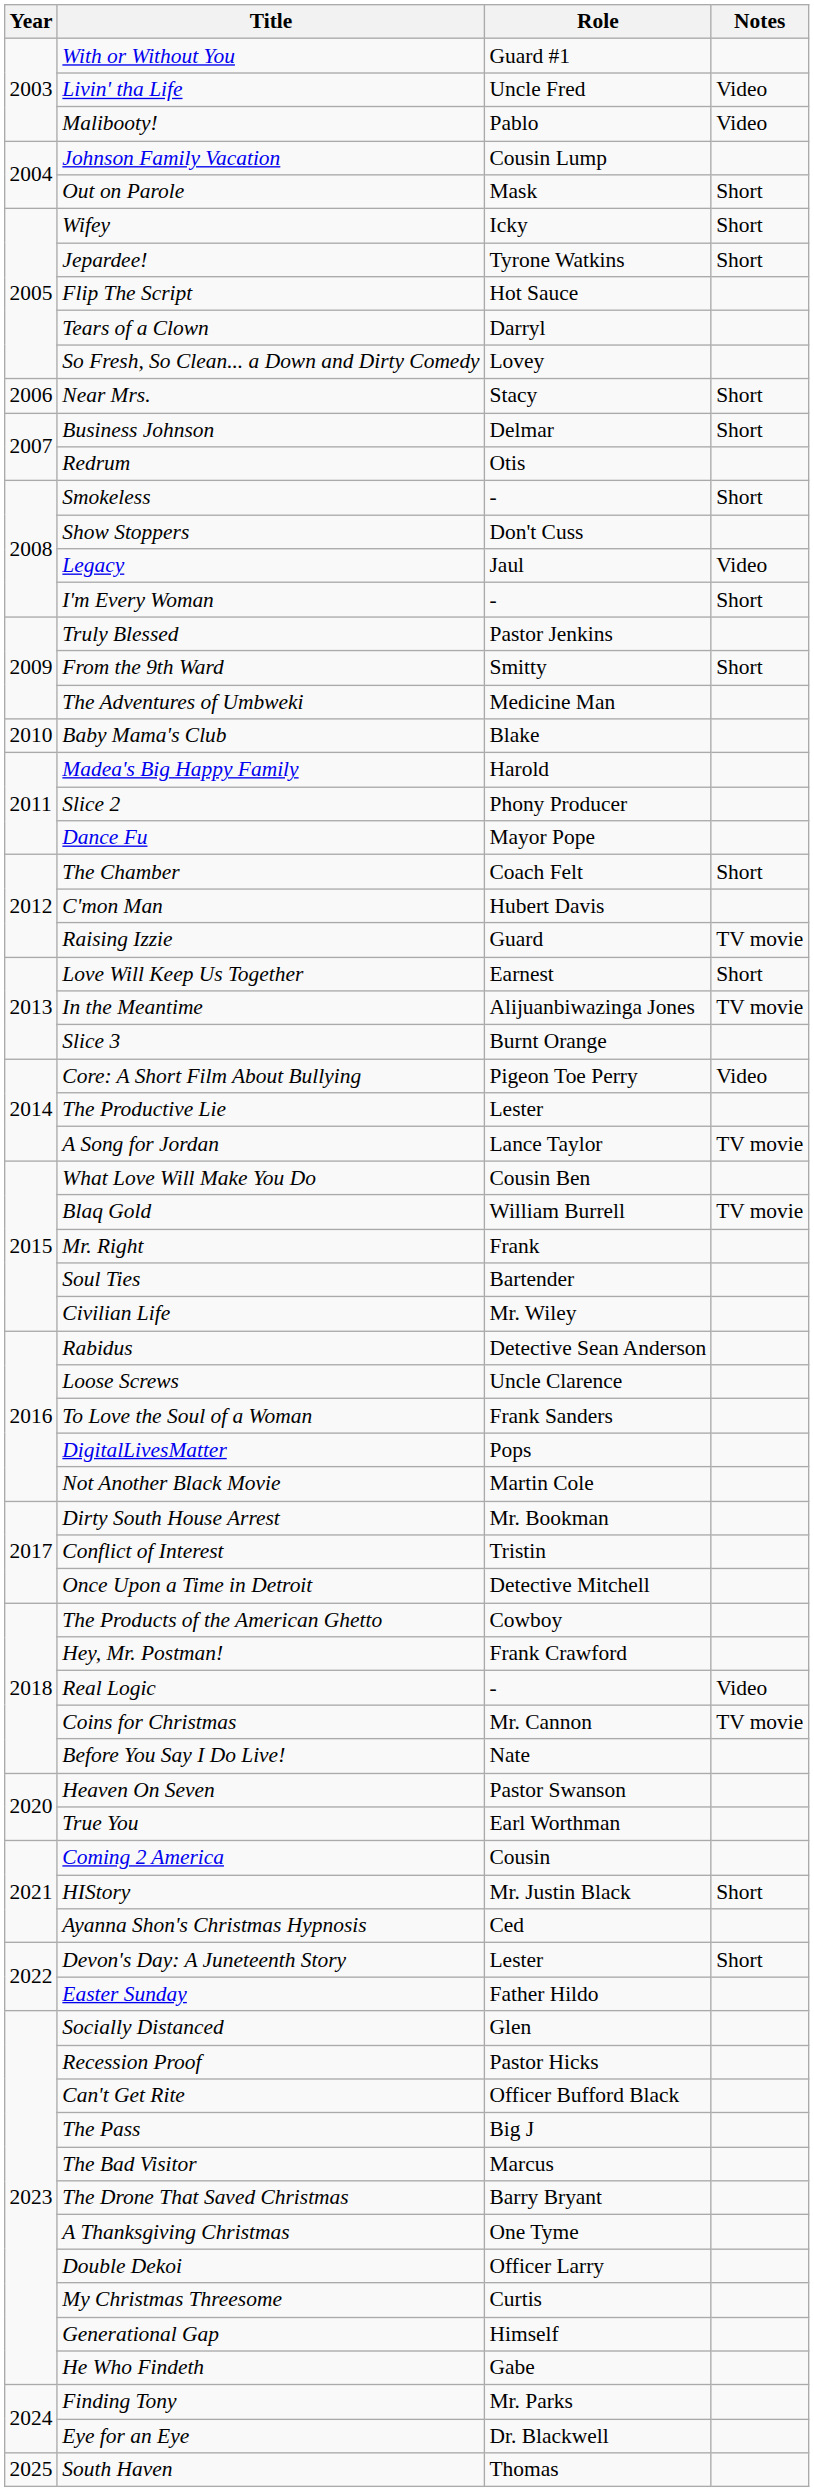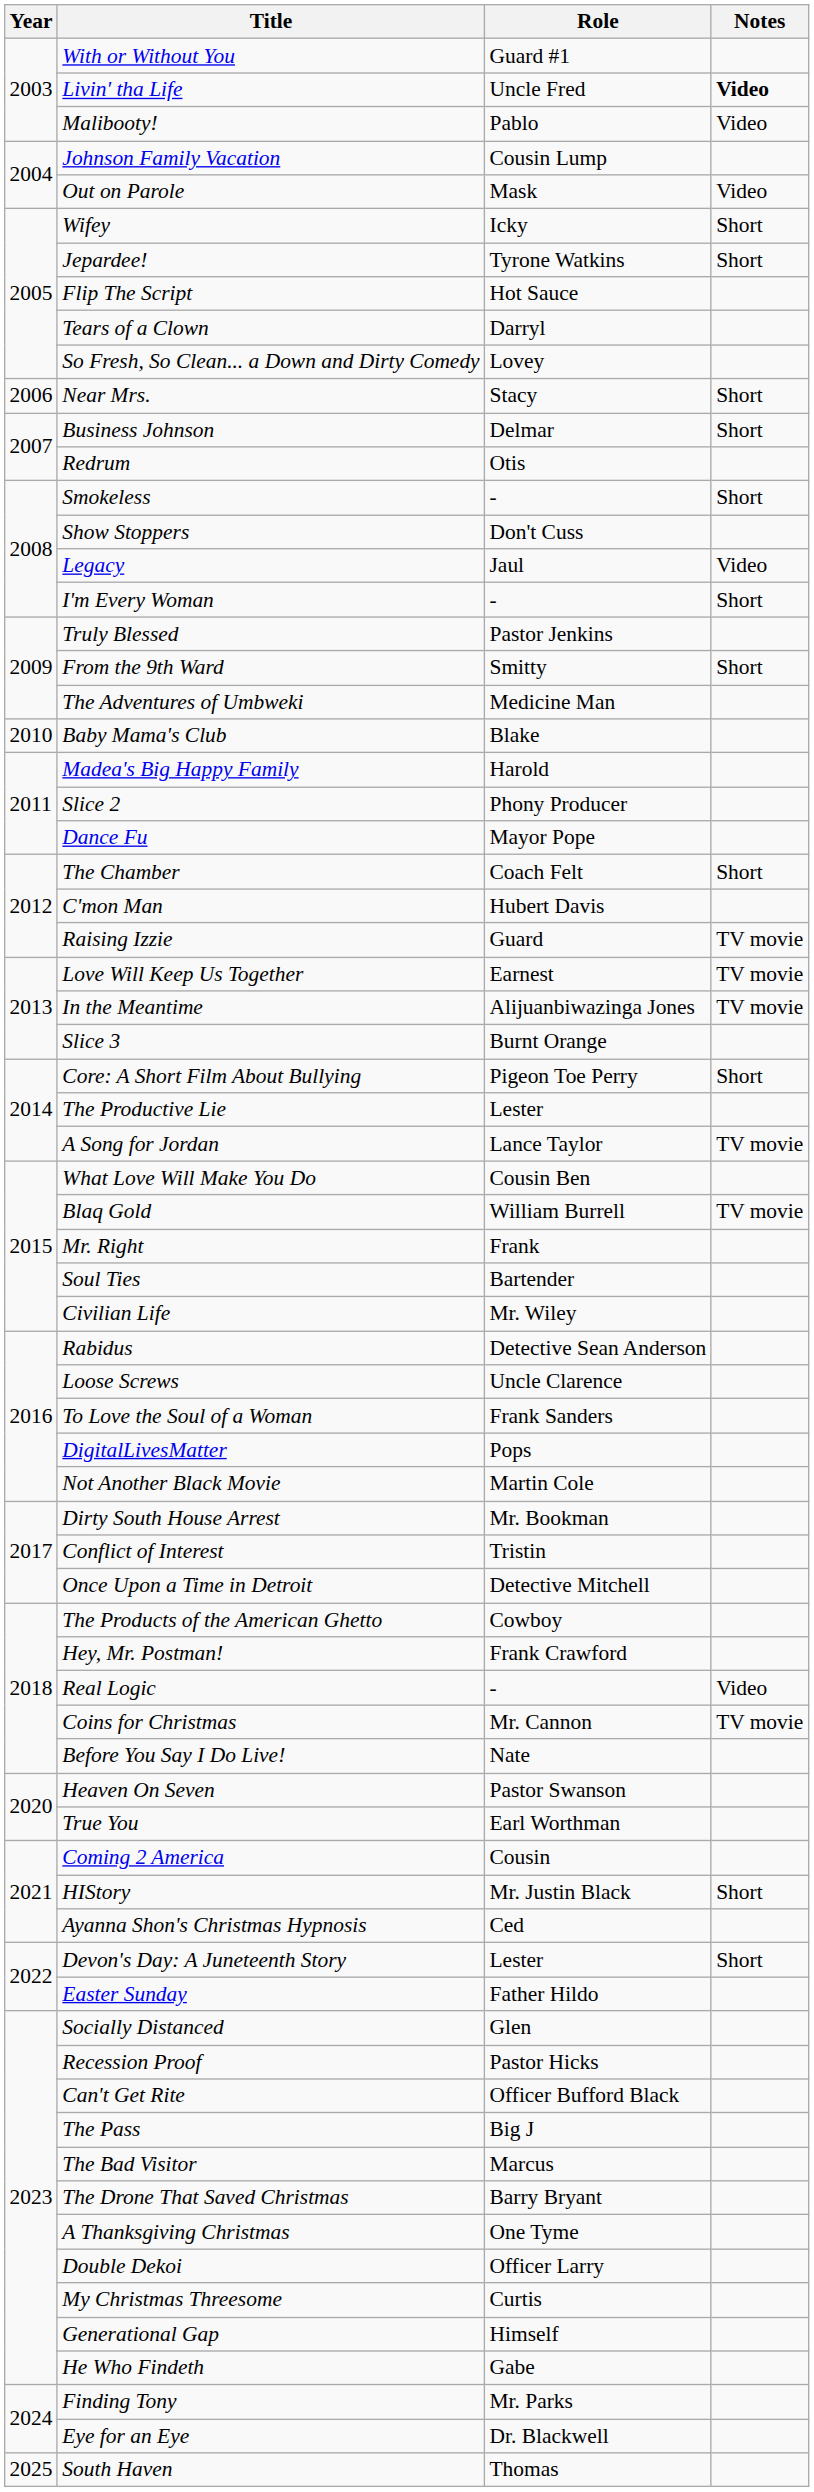Livin' tha Life | Notes: normal -> bold
Out on Parole | Notes: Short -> Video
Love Will Keep Us Together | Notes: Short -> TV movie
Core: A Short Film About Bullying | Notes: Video -> Short
